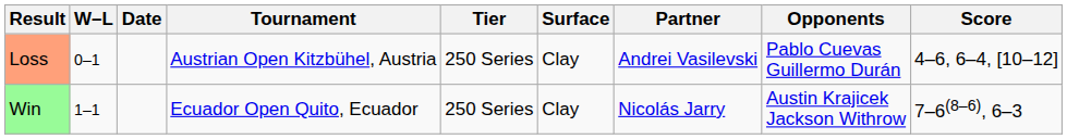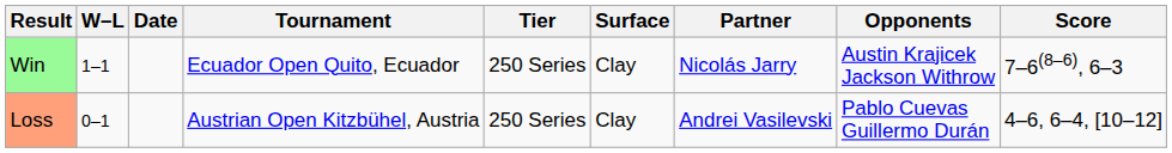rows swapped: Loss <-> Win
